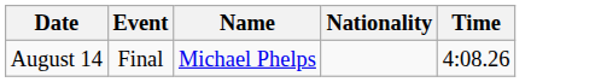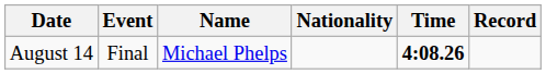+ column: Record
August 14 | Time: normal -> bold
